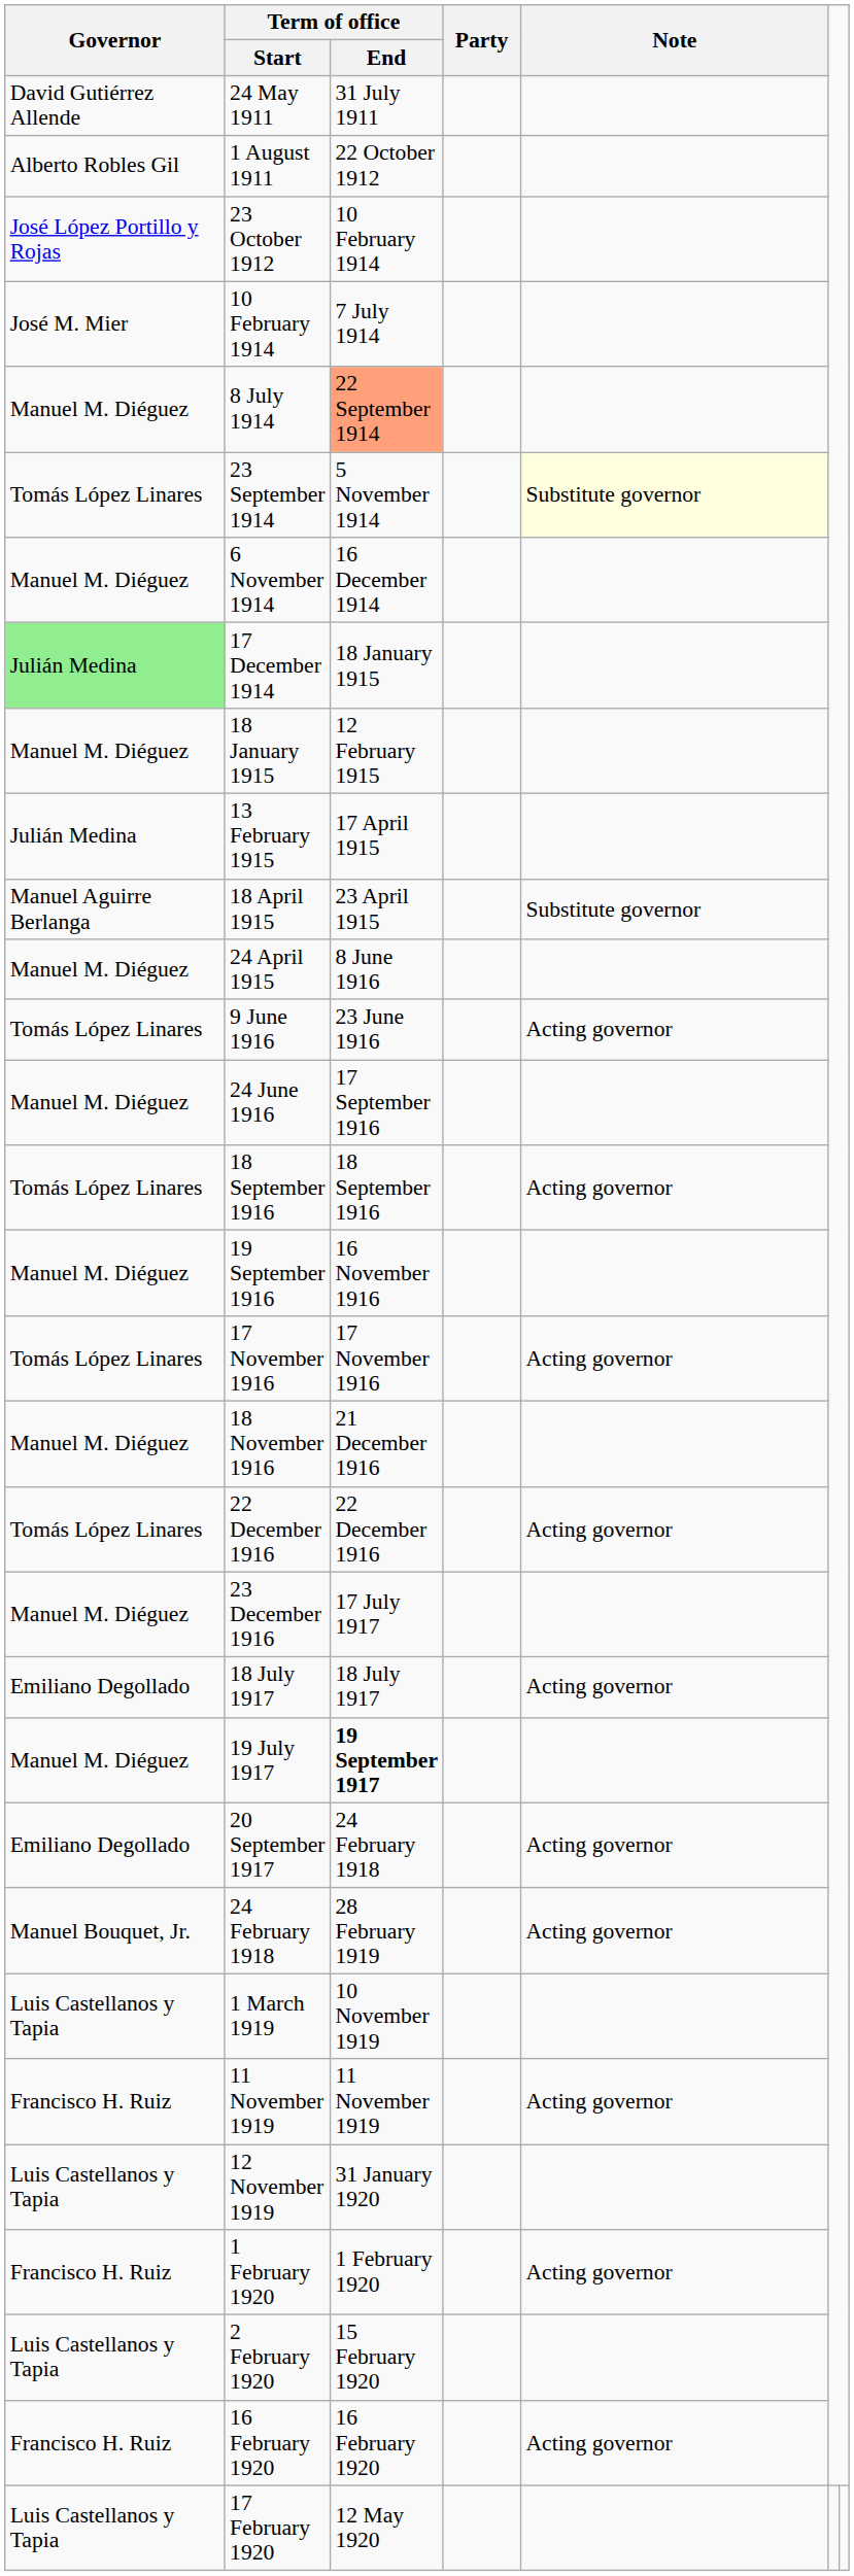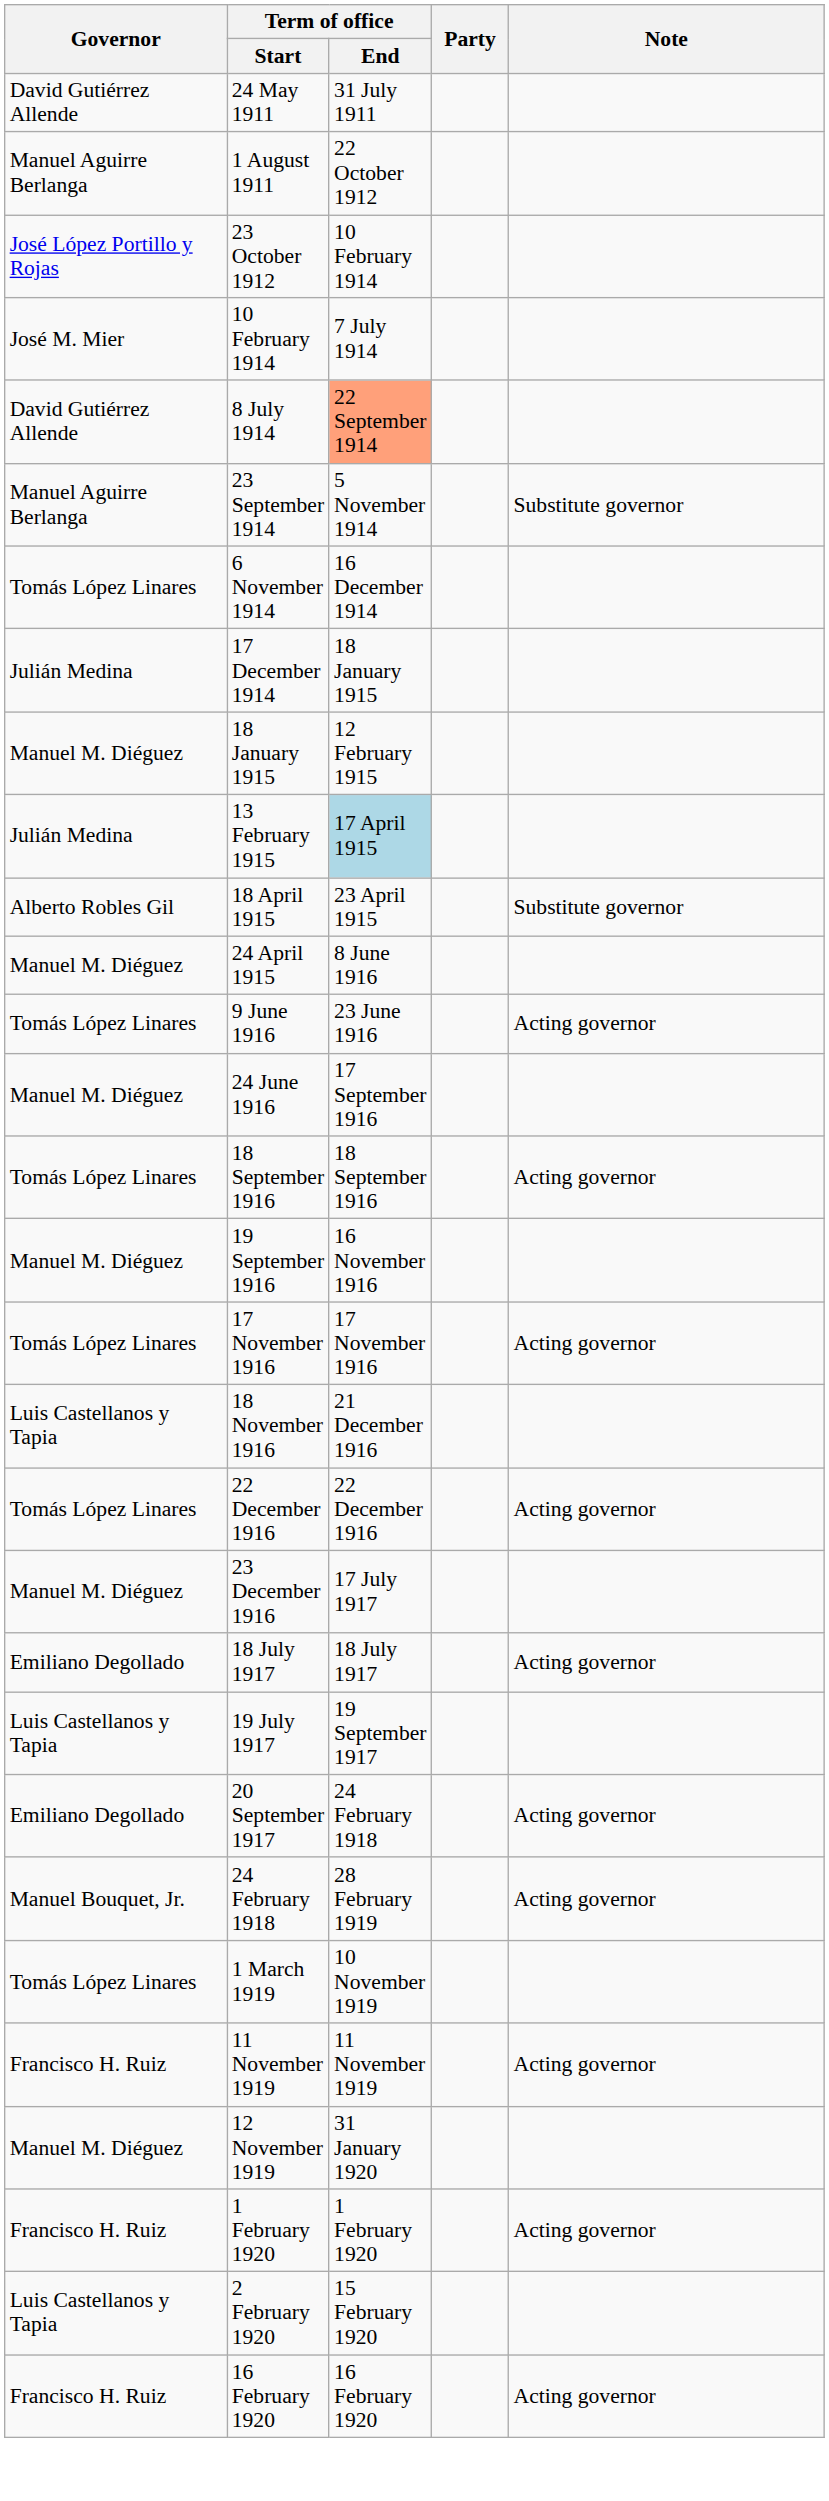1 August 1911 | Governor: Alberto Robles Gil -> Manuel Aguirre Berlanga
8 July 1914 | Governor: Manuel M. Diéguez -> David Gutiérrez Allende
23 September 1914 | Governor: Tomás López Linares -> Manuel Aguirre Berlanga
23 September 1914 | Note: lightyellow background -> no background
6 November 1914 | Governor: Manuel M. Diéguez -> Tomás López Linares
17 December 1914 | Governor: lightgreen background -> no background
13 February 1915 | Term of office / End: no background -> lightblue background
18 April 1915 | Governor: Manuel Aguirre Berlanga -> Alberto Robles Gil
18 November 1916 | Governor: Manuel M. Diéguez -> Luis Castellanos y Tapia
19 July 1917 | Governor: Manuel M. Diéguez -> Luis Castellanos y Tapia
19 July 1917 | Term of office / End: bold -> normal
1 March 1919 | Governor: Luis Castellanos y Tapia -> Tomás López Linares
12 November 1919 | Governor: Luis Castellanos y Tapia -> Manuel M. Diéguez
- row: Luis Castellanos y Tapia | 17 February 1920 | 12 May 1920
